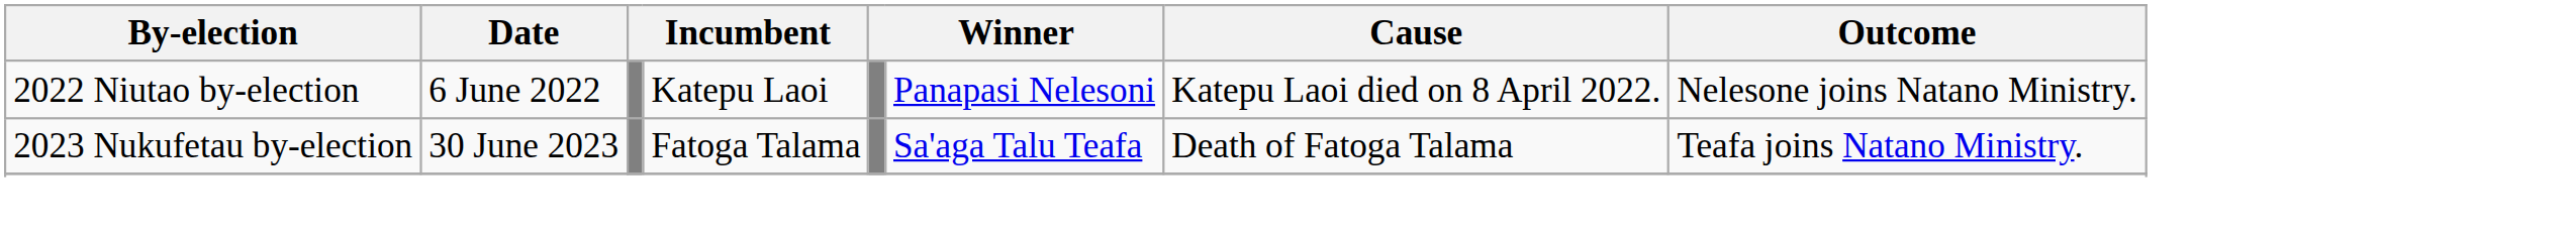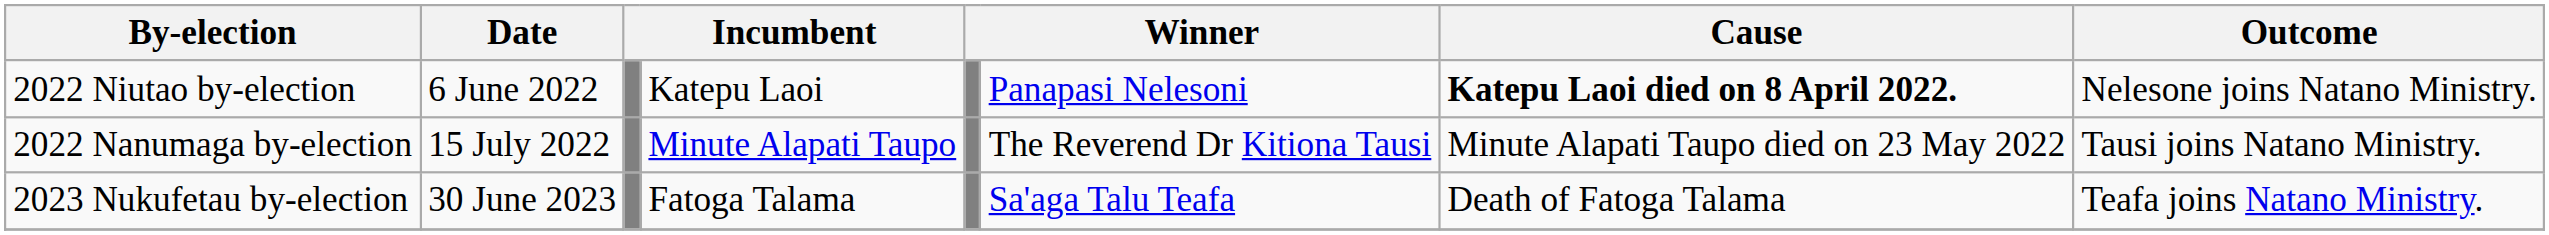2022 Niutao by-election | Cause: normal -> bold
+ row: 2022 Nanumaga by-election | 15 July 2022 | Minute Alapati Taupo | The Reverend Dr Kitiona Tausi | Minute Alapati Taupo died on 23 May 2022 | Tausi joins Natano Ministry.
